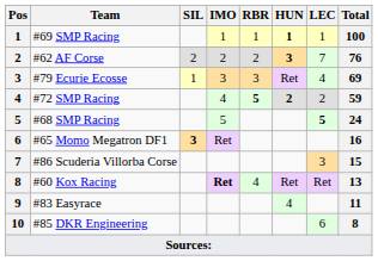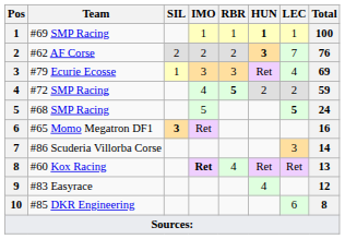#72 SMP Racing | HUN: bold -> normal
#86 Scuderia Villorba Corse | Total: 15 -> 14
#83 Easyrace | Total: 11 -> 12
